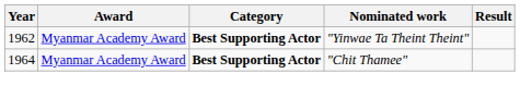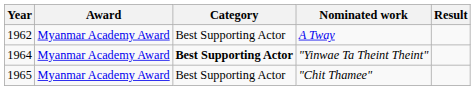+ row: 1962 | Myanmar Academy Award | Best Supporting Actor | A Tway
"Yinwae Ta Theint Theint" | Year: 1962 -> 1964
"Chit Thamee" | Year: 1964 -> 1965
"Chit Thamee" | Category: bold -> normal
